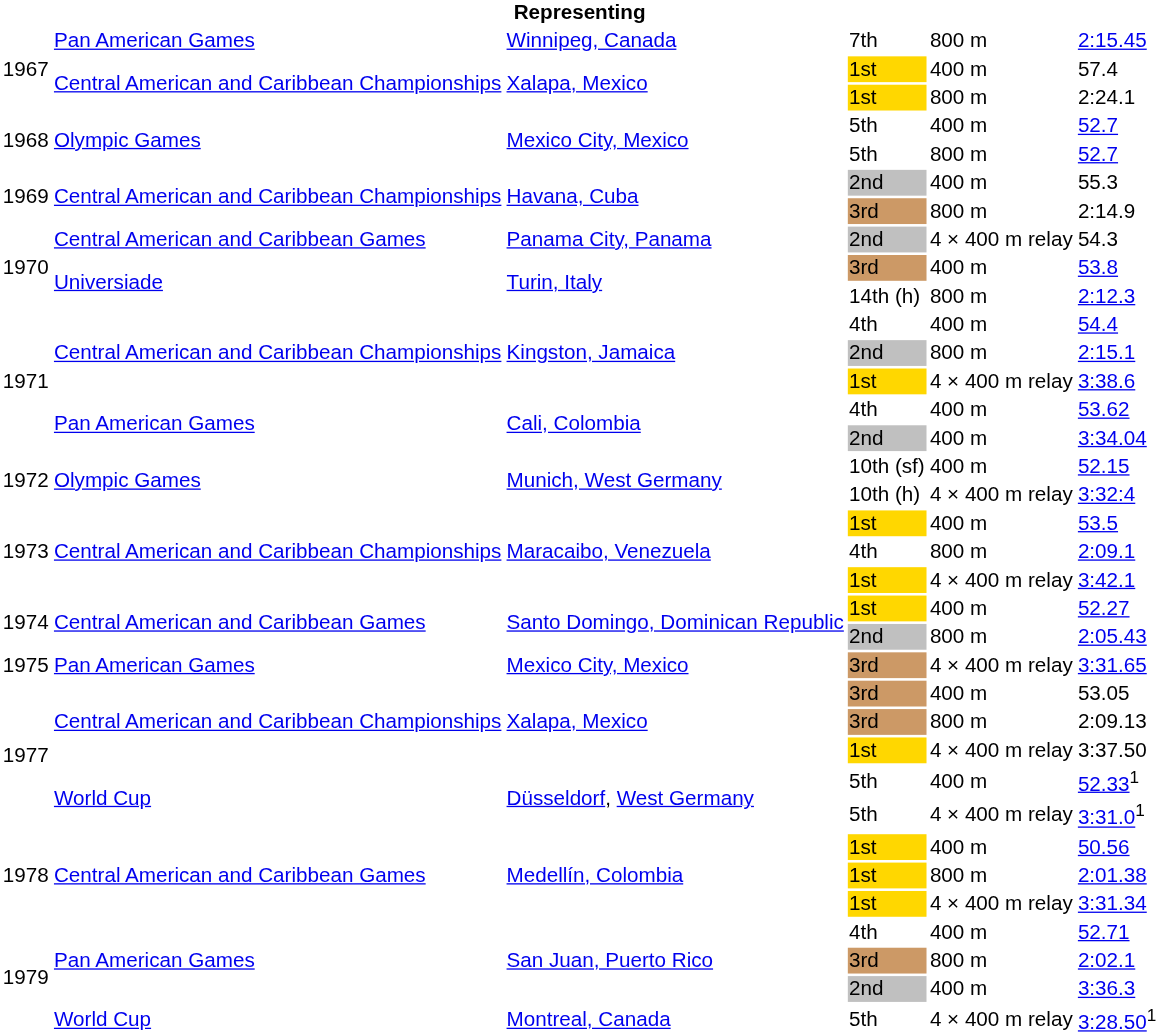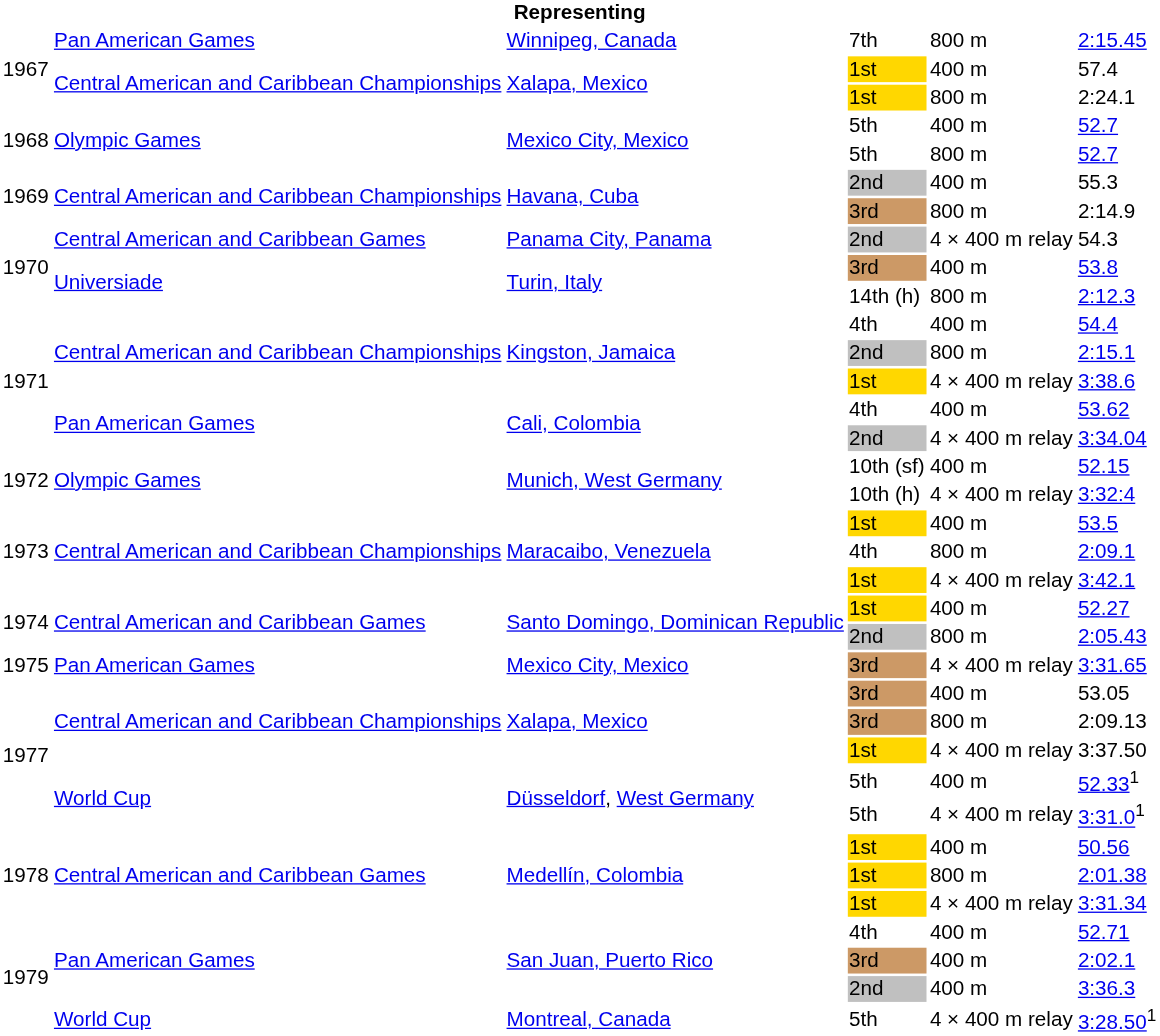Cali, Colombia / 2nd | column 5: 400 m -> 4 × 400 m relay
San Juan, Puerto Rico / 3rd | column 5: 800 m -> 400 m
